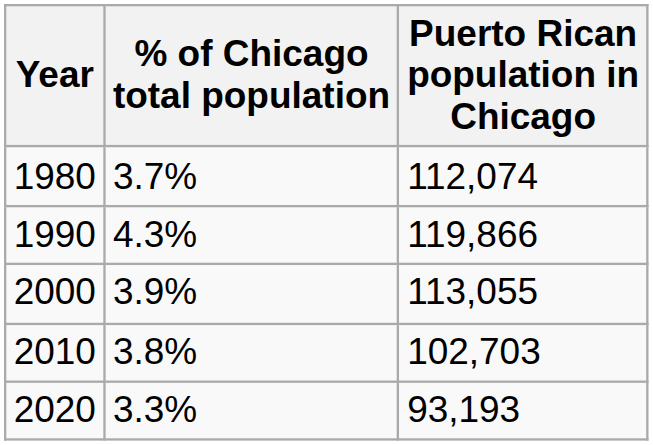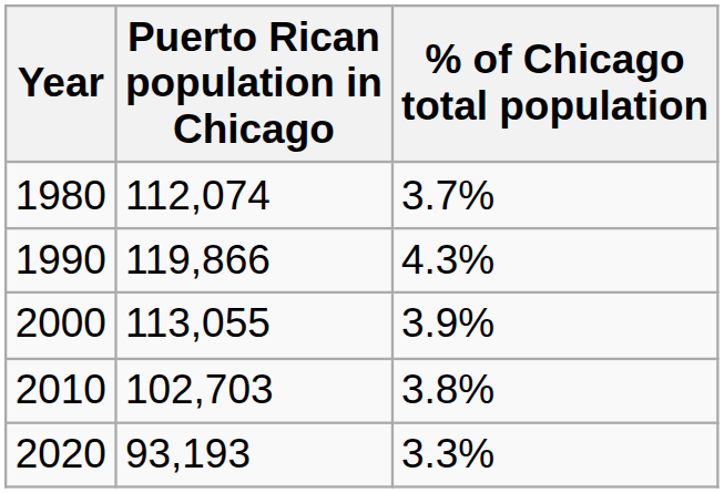columns swapped: Puerto Rican population in Chicago <-> % of Chicago total population
